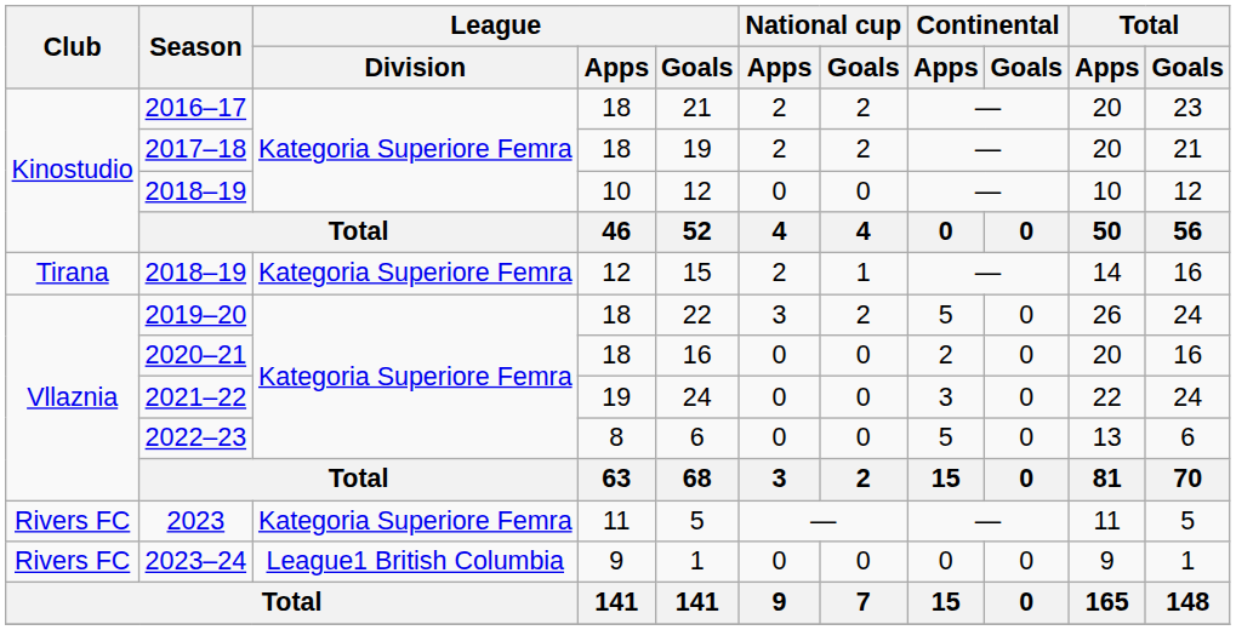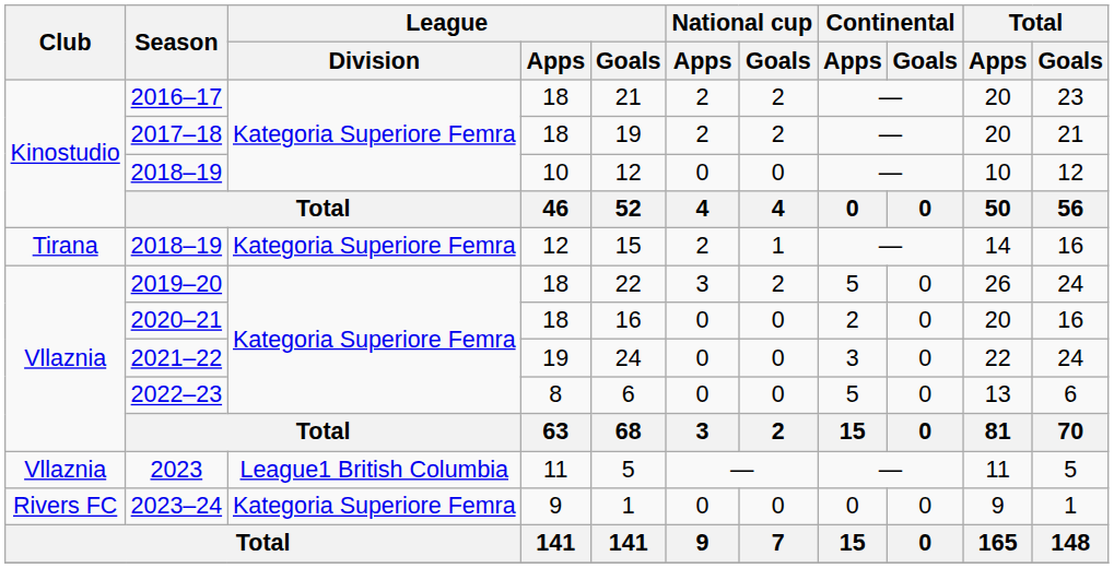2023 | Club: Rivers FC -> Vllaznia
2023 | League / Division: Kategoria Superiore Femra -> League1 British Columbia
2023–24 | League / Division: League1 British Columbia -> Kategoria Superiore Femra
